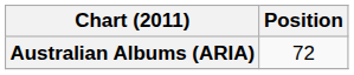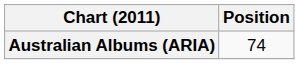Australian Albums (ARIA) | Position: 72 -> 74
